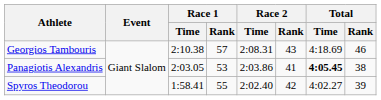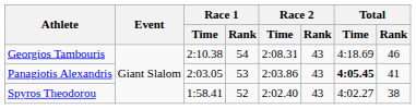Georgios Tambouris | Race 1 / Rank: 57 -> 54
Panagiotis Alexandris | Race 2 / Rank: 41 -> 43
Panagiotis Alexandris | Total / Rank: 38 -> 41
Spyros Theodorou | Race 1 / Rank: 55 -> 52
Spyros Theodorou | Race 2 / Rank: 42 -> 43
Spyros Theodorou | Total / Rank: 39 -> 38
